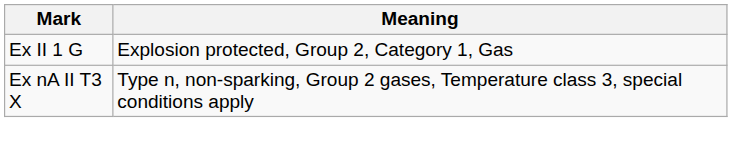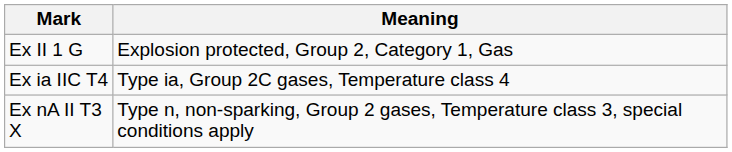+ row: Ex ia IIC T4 | Type ia, Group 2C gases, Temperature class 4
